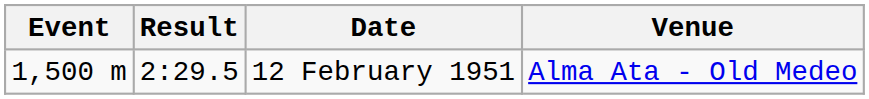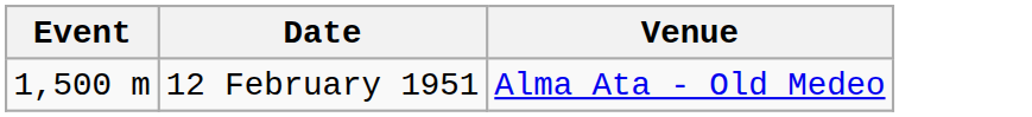- column: Result | 2:29.5
